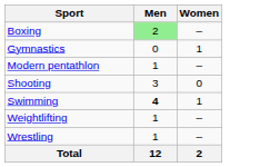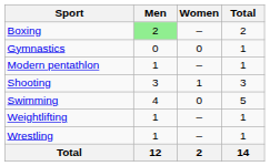+ column: Total | 2 | 1 | 1 | 3 | 5 | 1 | 1 | 14
Gymnastics | Women: 1 -> 0
Shooting | Women: 0 -> 1
Swimming | Men: bold -> normal
Swimming | Women: 1 -> 0
